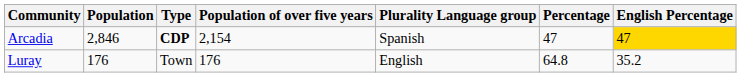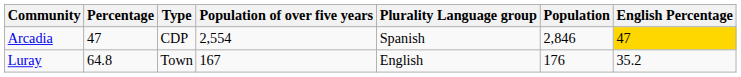columns swapped: Population <-> Percentage
Arcadia | Type: bold -> normal
Arcadia | Population of over five years: 2,154 -> 2,554
Luray | Population of over five years: 176 -> 167
